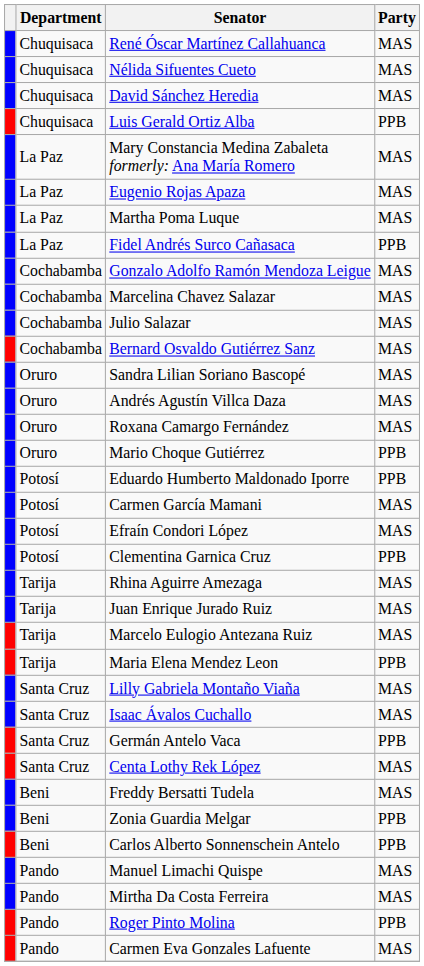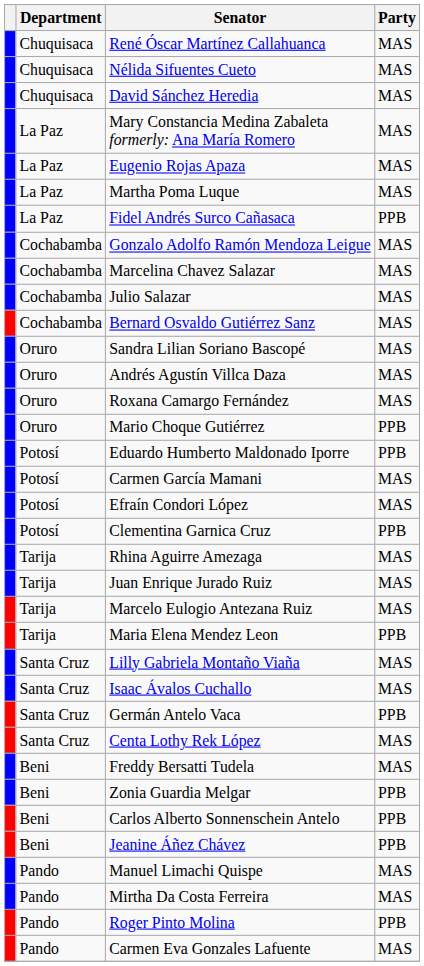- row: Chuquisaca | Luis Gerald Ortiz Alba | PPB
+ row: Beni | Jeanine Áñez Chávez | PPB
